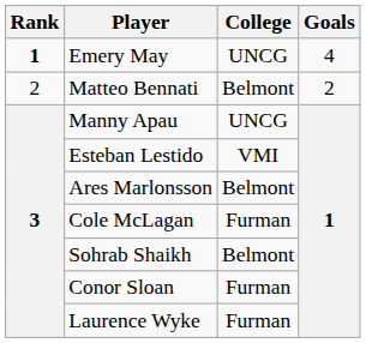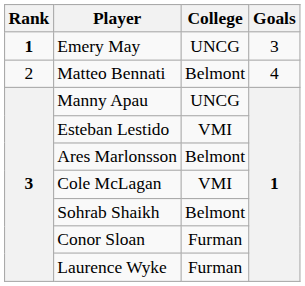Emery May | Goals: 4 -> 3
Matteo Bennati | Goals: 2 -> 4
Cole McLagan | College: Furman -> VMI
